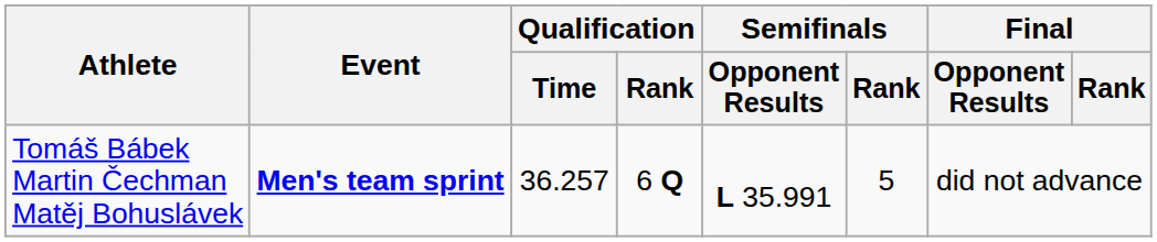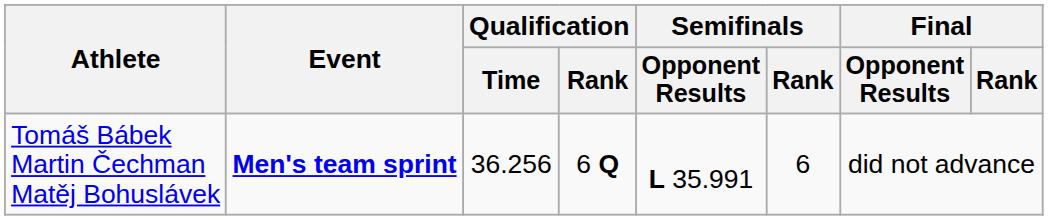Tomáš Bábek Martin Čechman Matěj Bohuslávek | Qualification / Time: 36.257 -> 36.256
Tomáš Bábek Martin Čechman Matěj Bohuslávek | Semifinals / Rank: 5 -> 6
